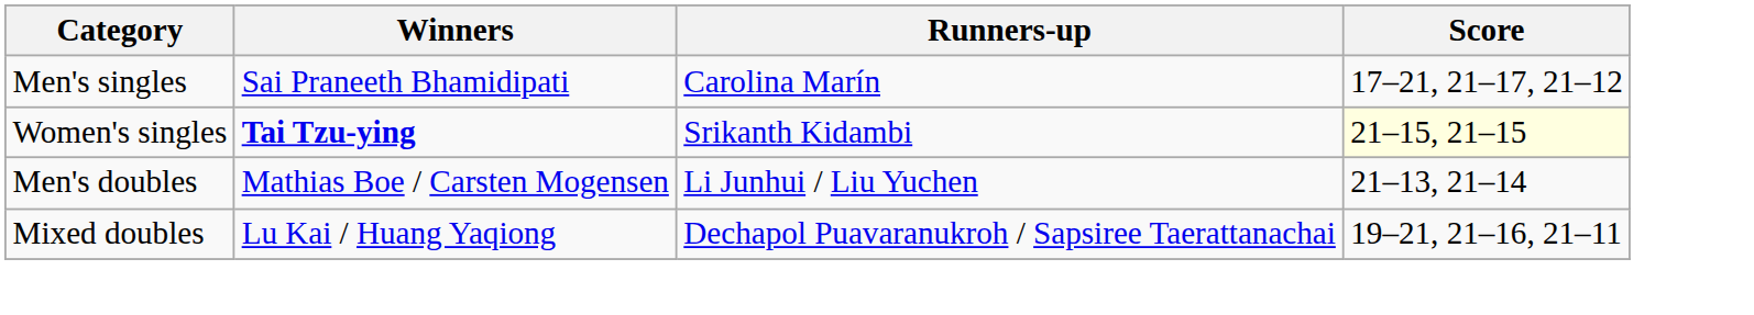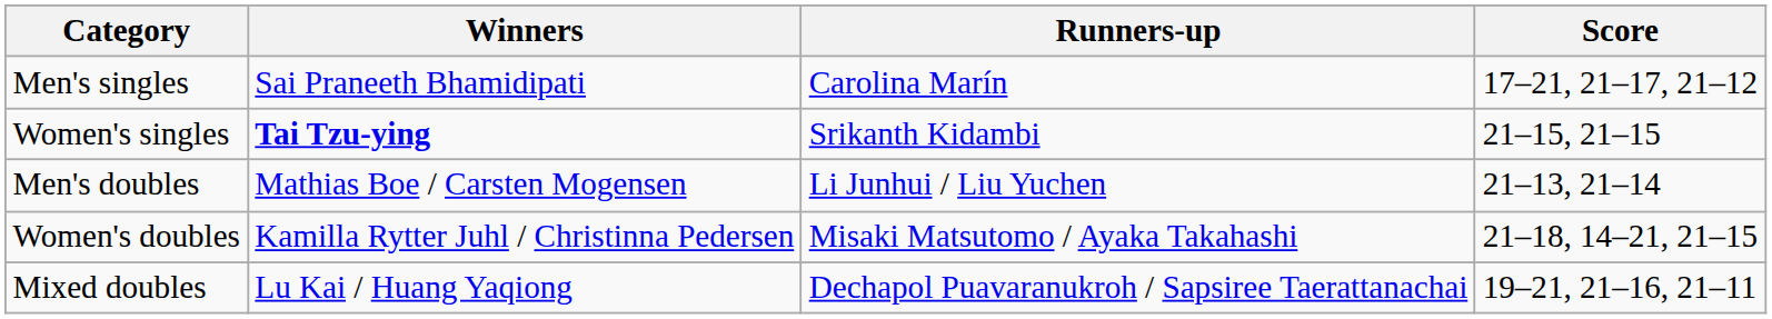Women's singles | Score: lightyellow background -> no background
+ row: Women's doubles | Kamilla Rytter Juhl / Christinna Pedersen | Misaki Matsutomo / Ayaka Takahashi | 21–18, 14–21, 21–15
